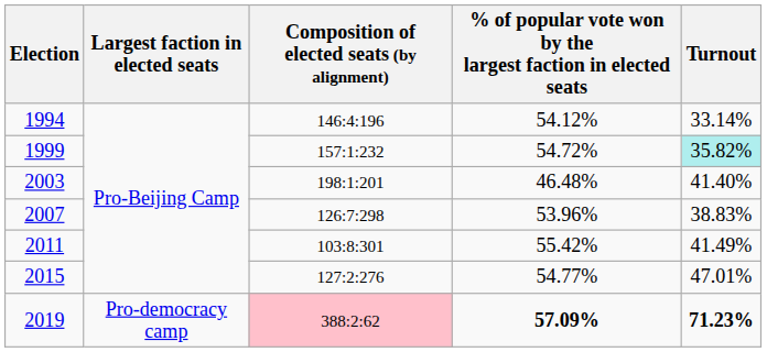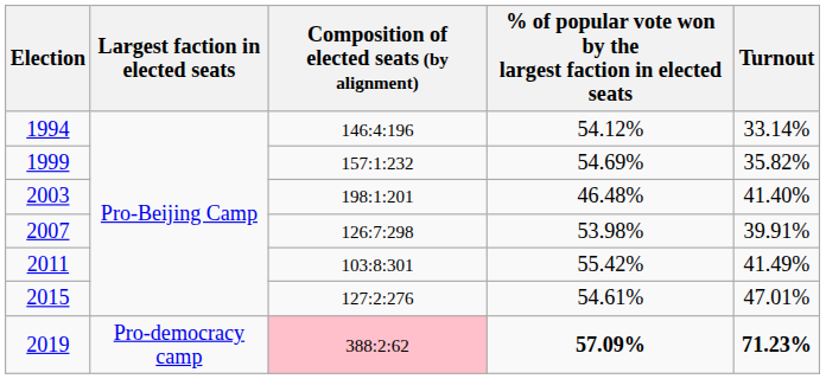1999 | column 4: 54.72% -> 54.69%
1999 | Turnout: paleturquoise background -> no background
2007 | column 4: 53.96% -> 53.98%
2007 | Turnout: 38.83% -> 39.91%
2015 | column 4: 54.77% -> 54.61%
